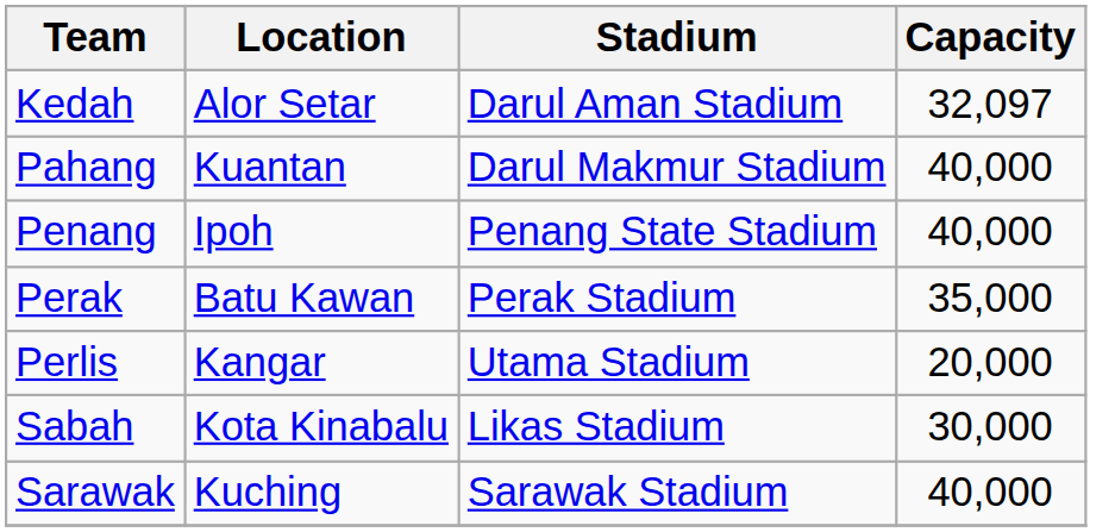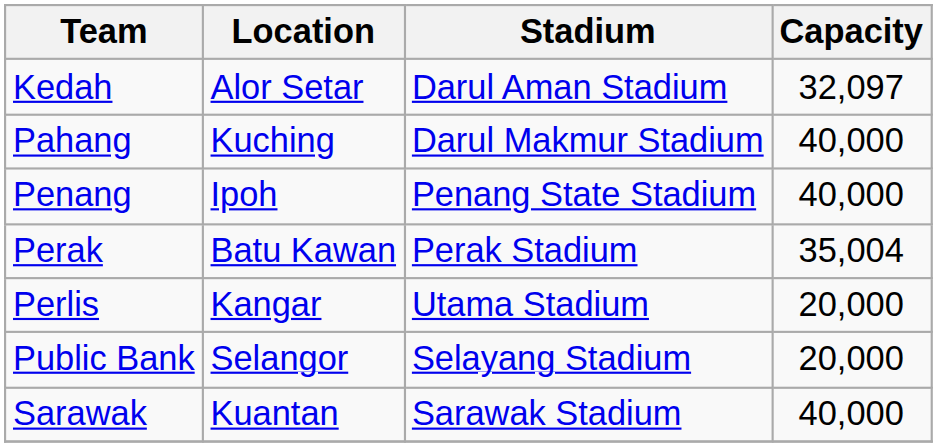Pahang | Location: Kuantan -> Kuching
Perak | Capacity: 35,000 -> 35,004
+ row: Public Bank | Selangor | Selayang Stadium | 20,000
- row: Sabah | Kota Kinabalu | Likas Stadium | 30,000
Sarawak | Location: Kuching -> Kuantan
